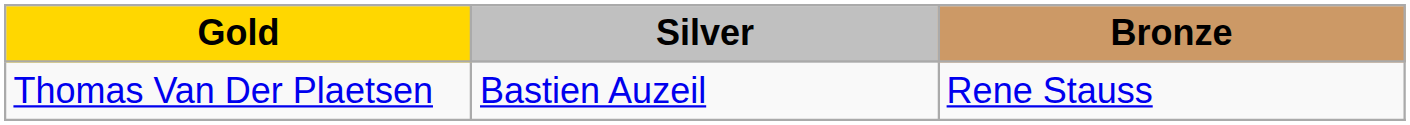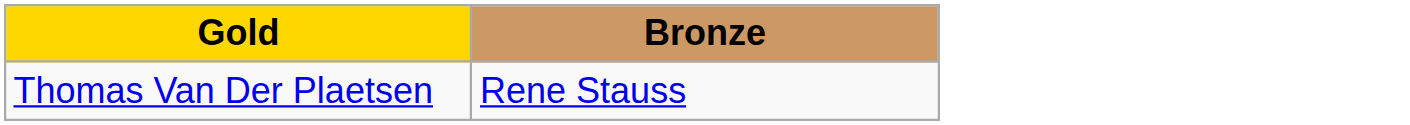- column: Silver | Bastien Auzeil
